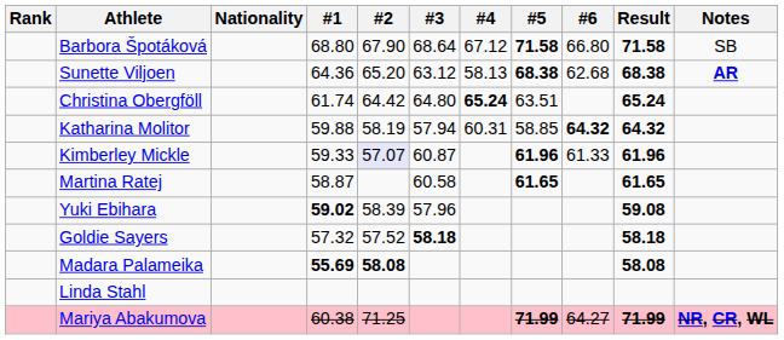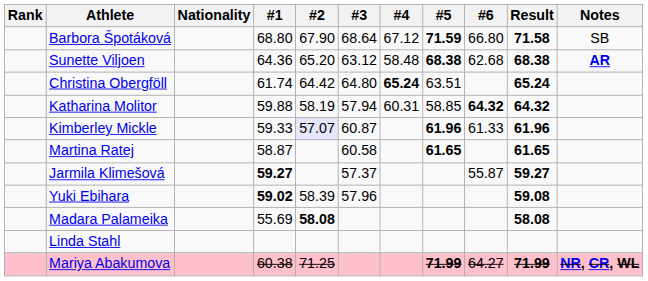Barbora Špotáková | #5: 71.58 -> 71.59
Sunette Viljoen | #4: 58.13 -> 58.48
+ row: Jarmila Klimešová | 59.27 | 57.37 | 55.87 | 59.27
- row: Goldie Sayers | 57.32 | 57.52 | 58.18 | 58.18
Madara Palameika | #1: bold -> normal
